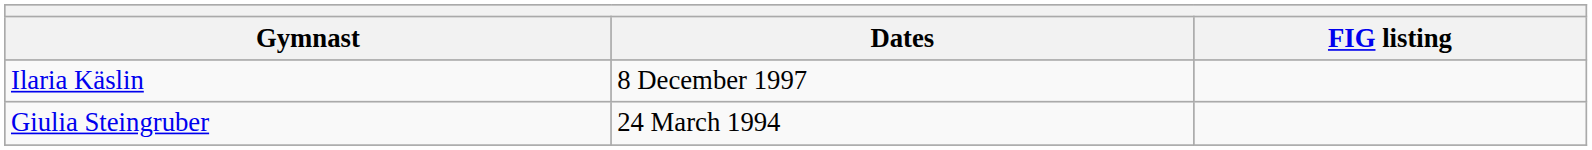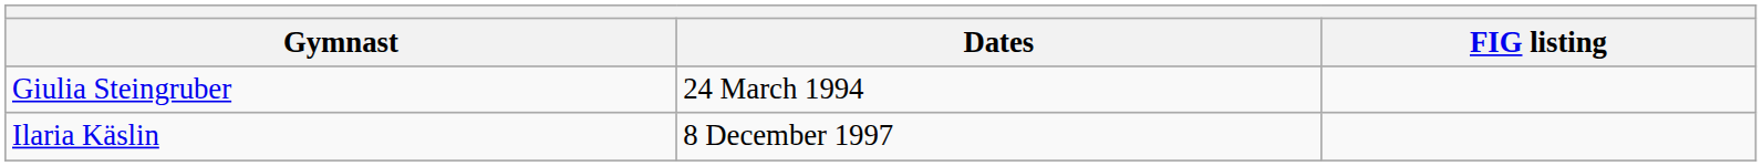rows swapped: Ilaria Käslin <-> Giulia Steingruber
